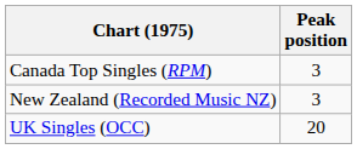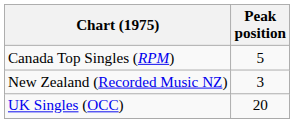Canada Top Singles (RPM) | Peak position: 3 -> 5
